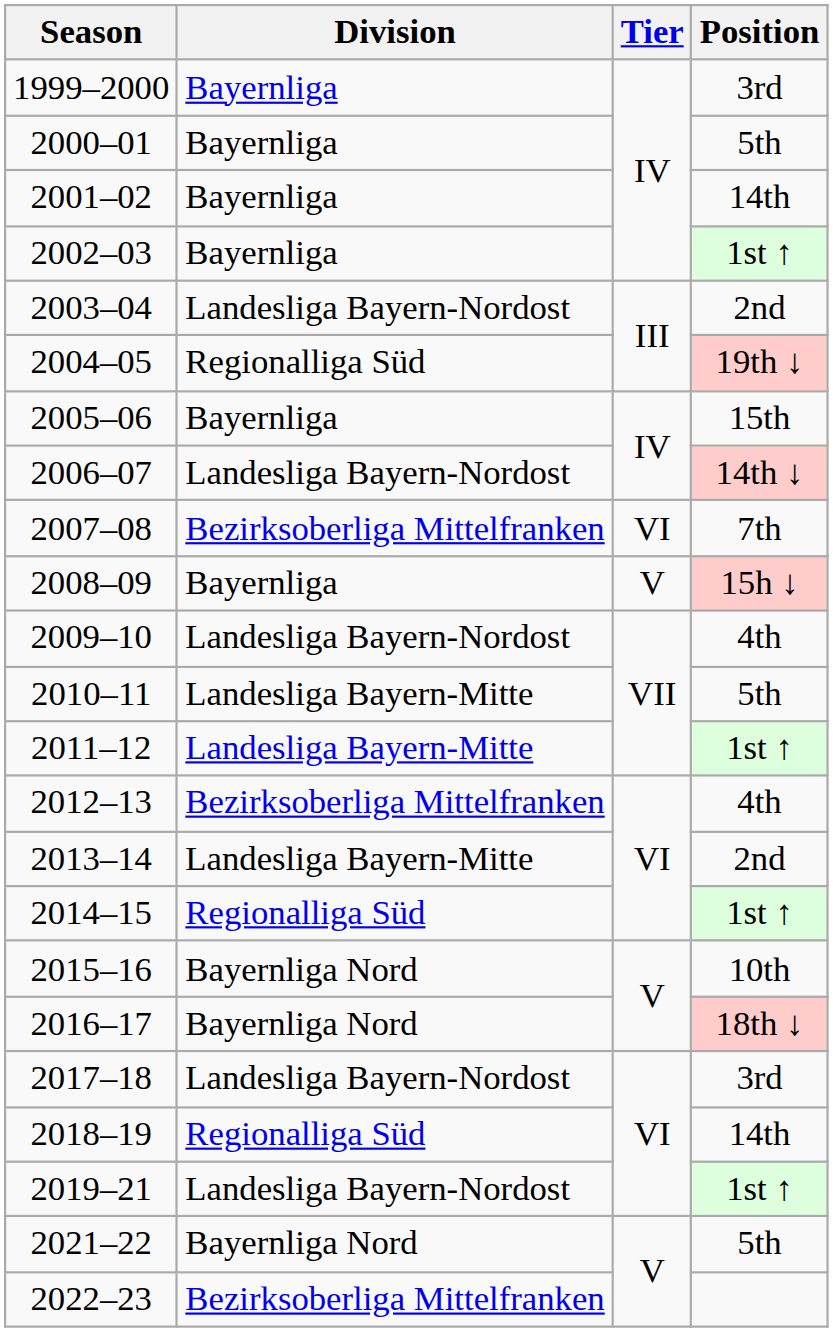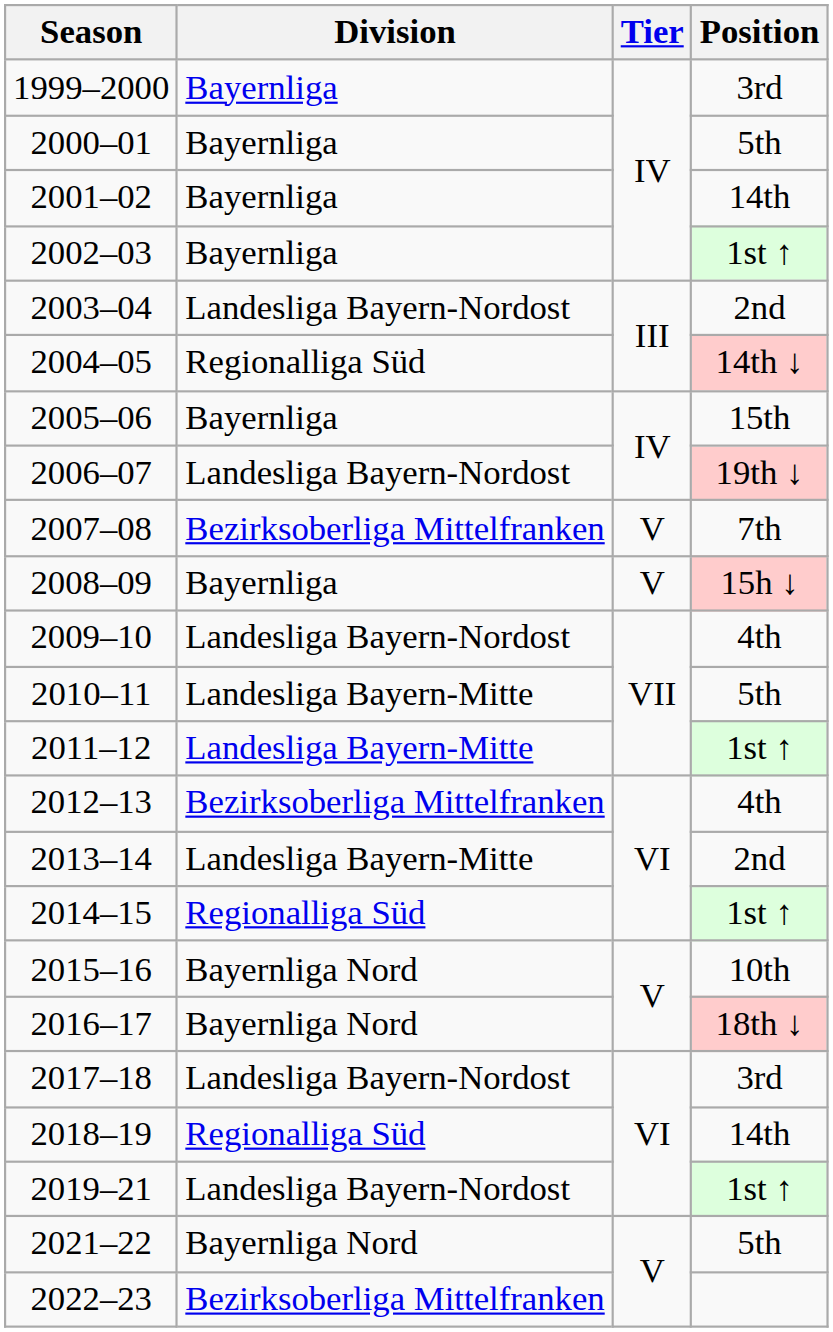2004–05 | Position: 19th ↓ -> 14th ↓
2006–07 | Position: 14th ↓ -> 19th ↓
2007–08 | Tier: VI -> V
